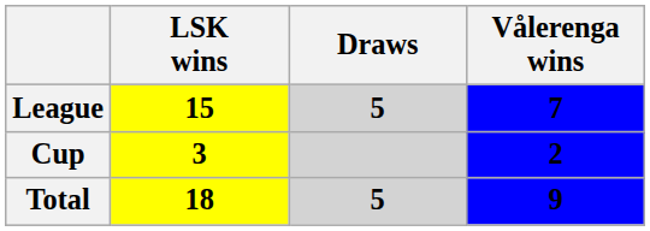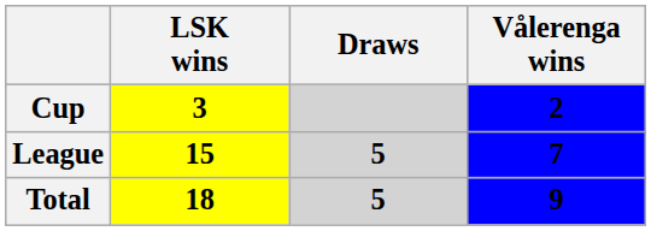rows swapped: League <-> Cup
